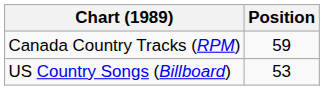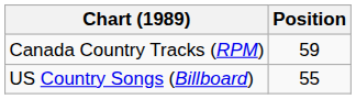US Country Songs (Billboard) | Position: 53 -> 55
